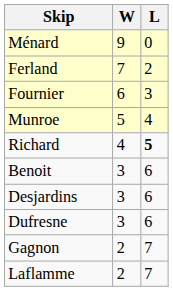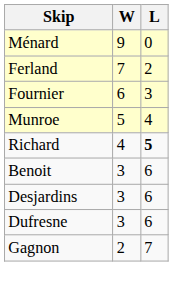- row: Laflamme | 2 | 7
